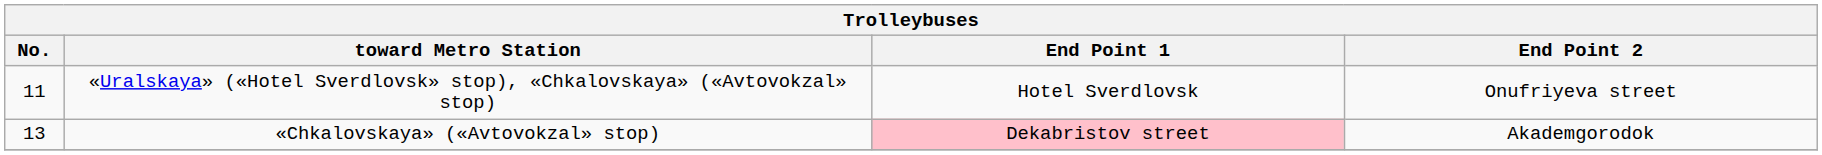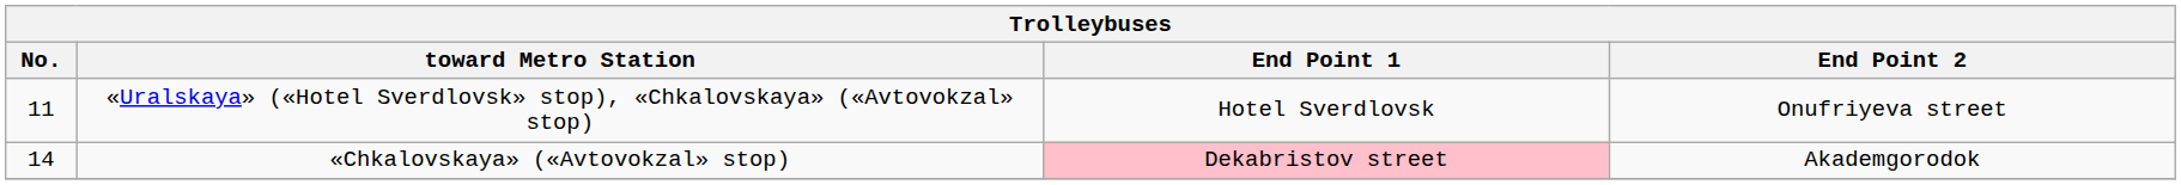«Chkalovskaya» («Avtovokzal» stop) | No.: 13 -> 14
